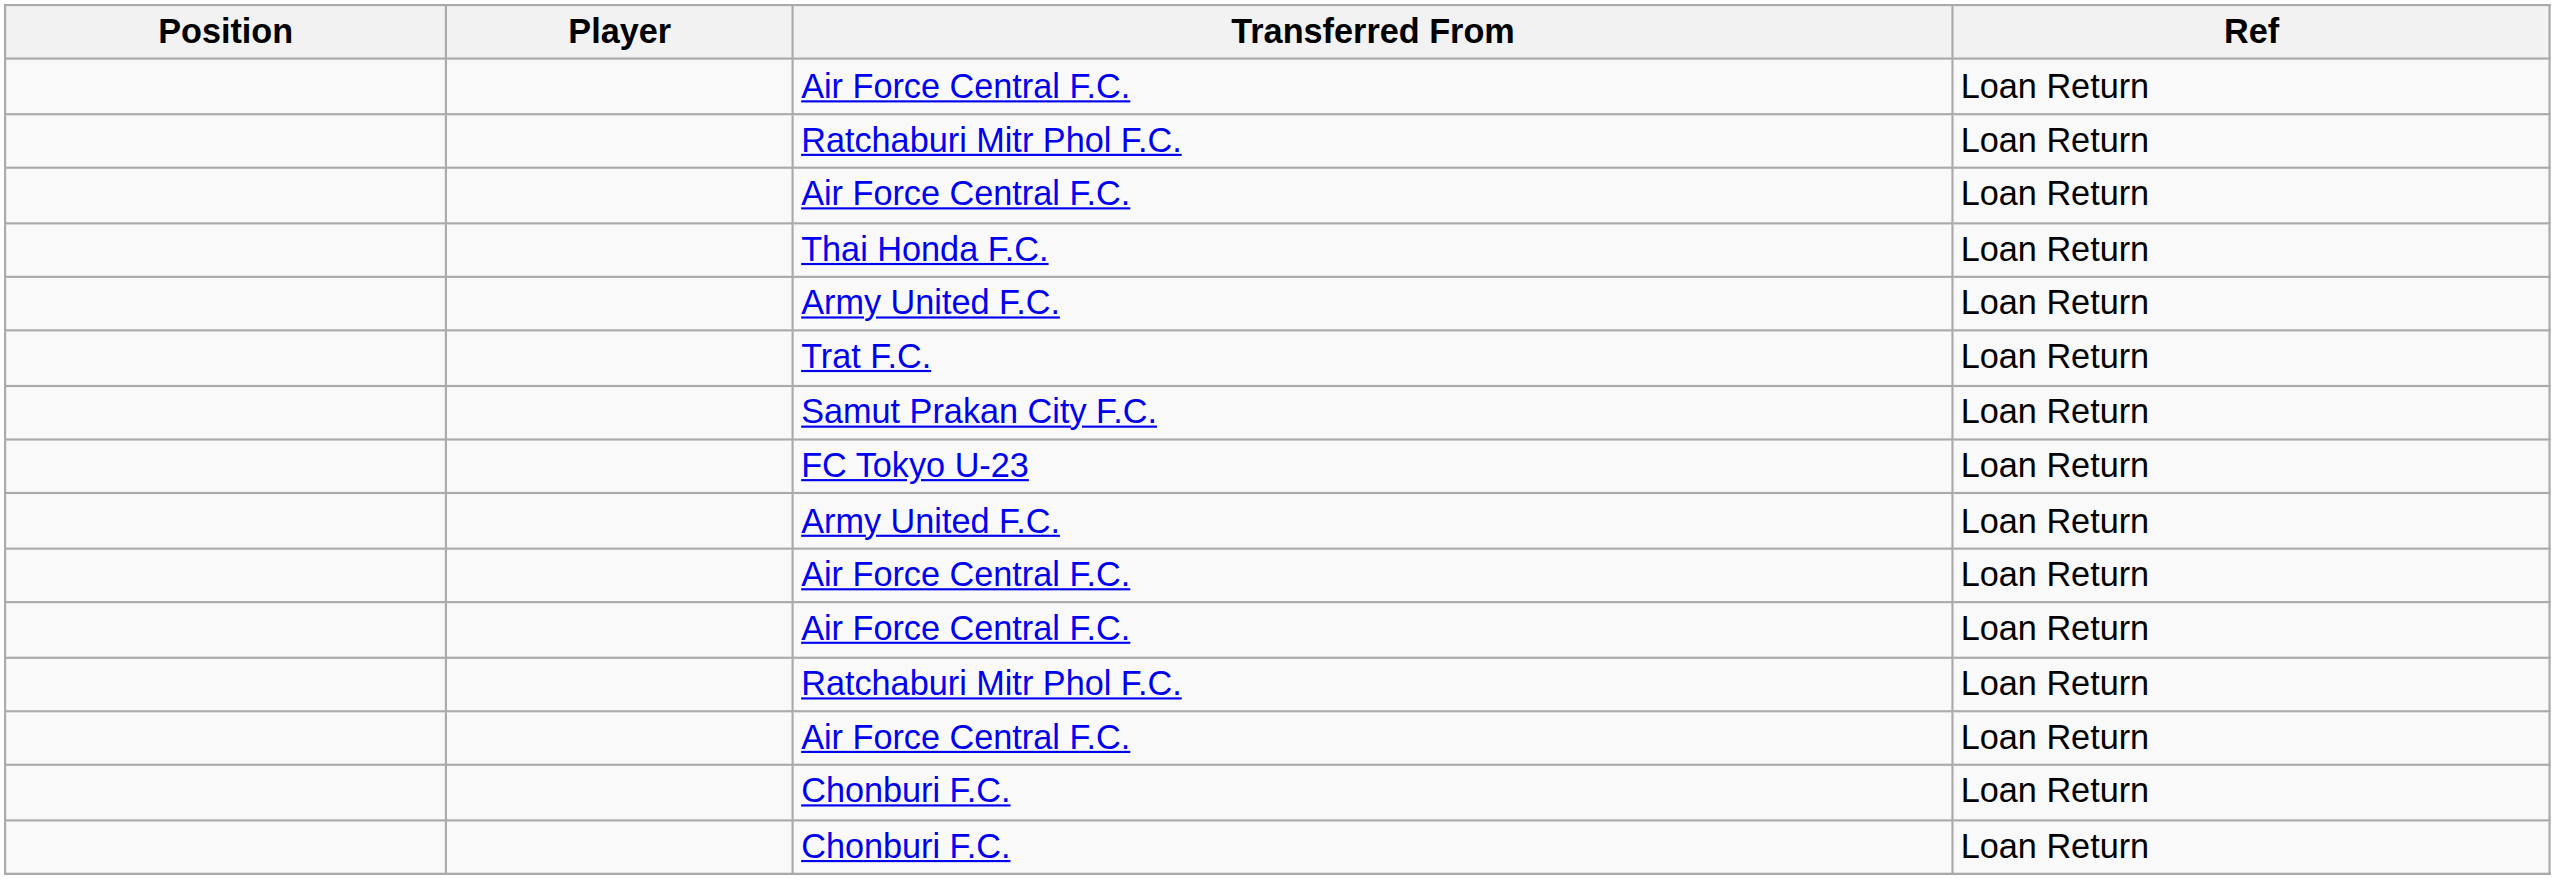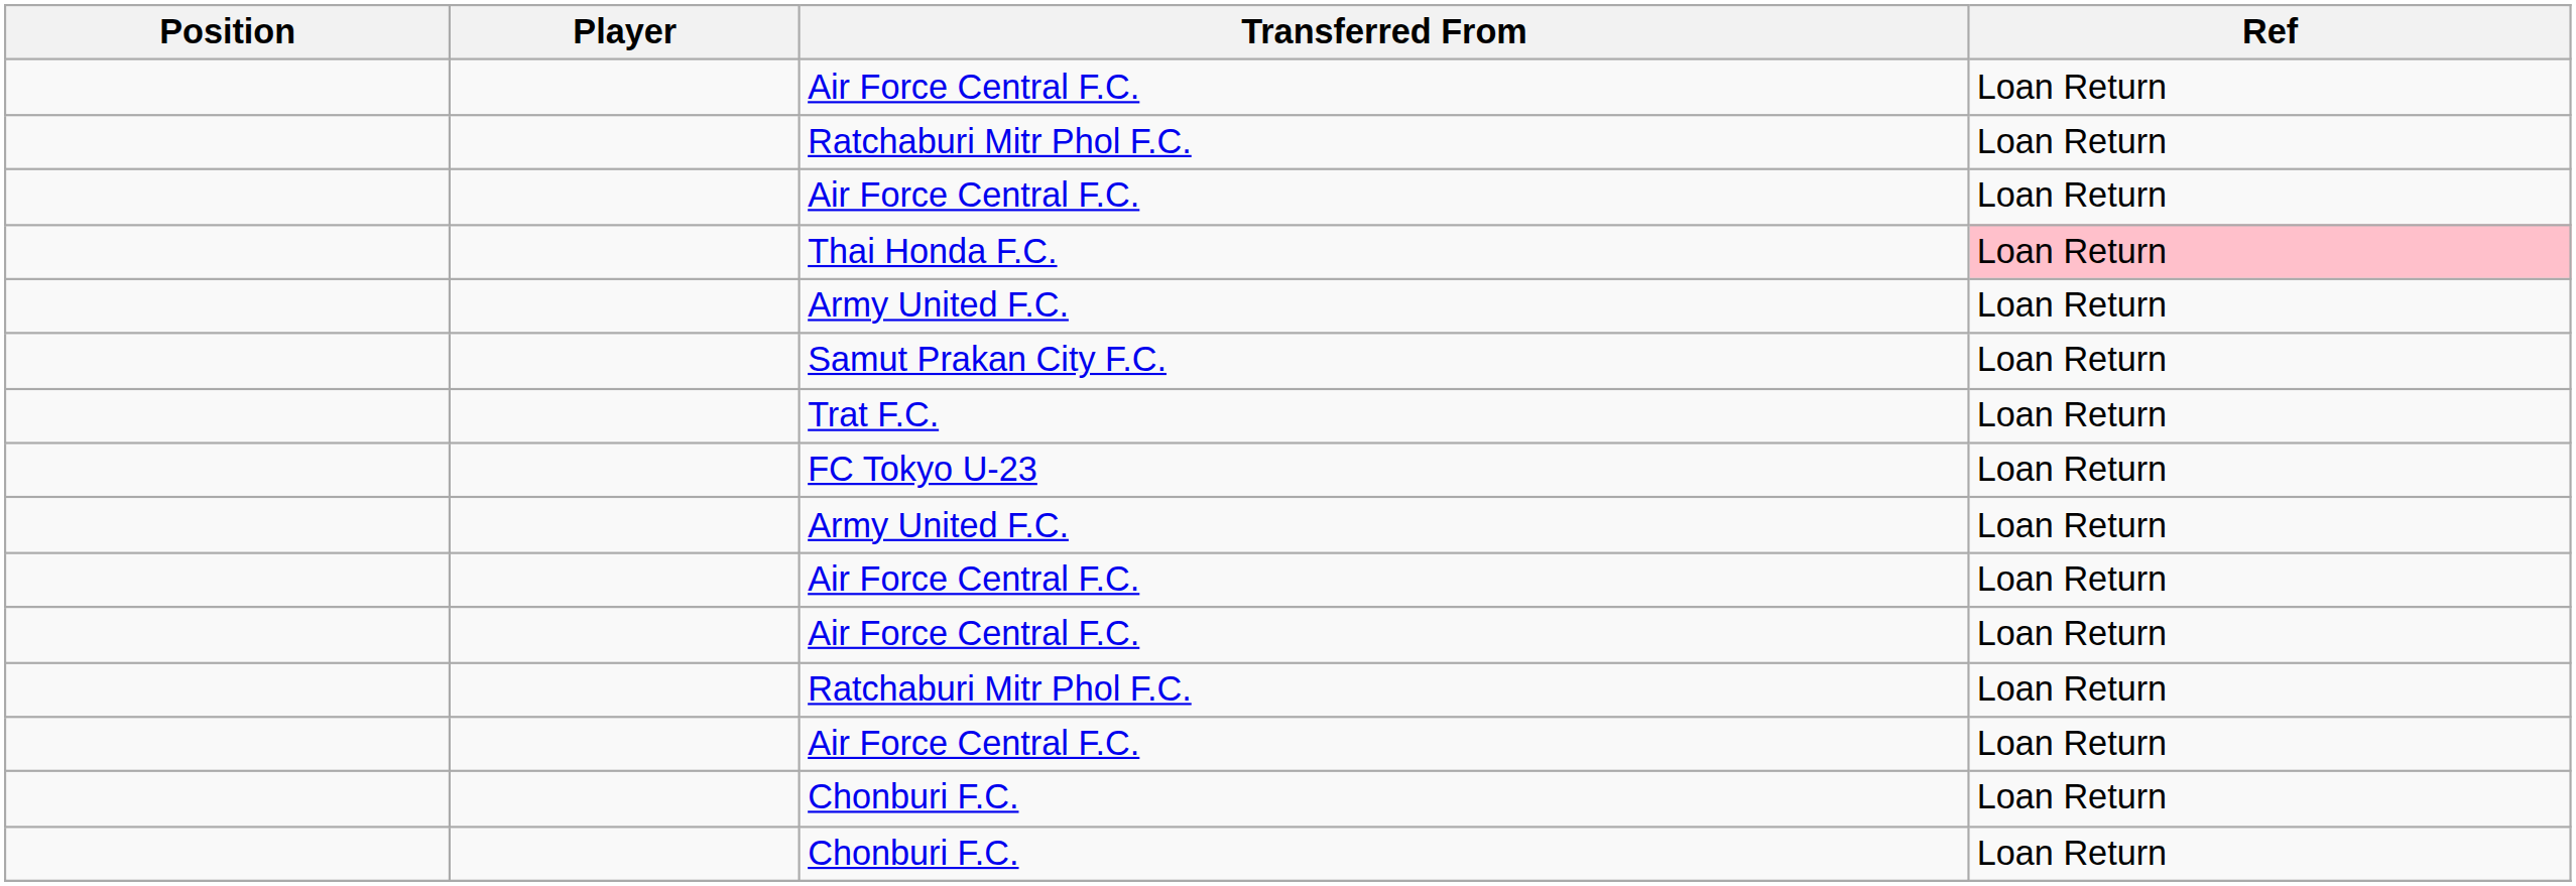Thai Honda F.C. | Ref: no background -> pink background
rows swapped: Trat F.C. <-> Samut Prakan City F.C.
